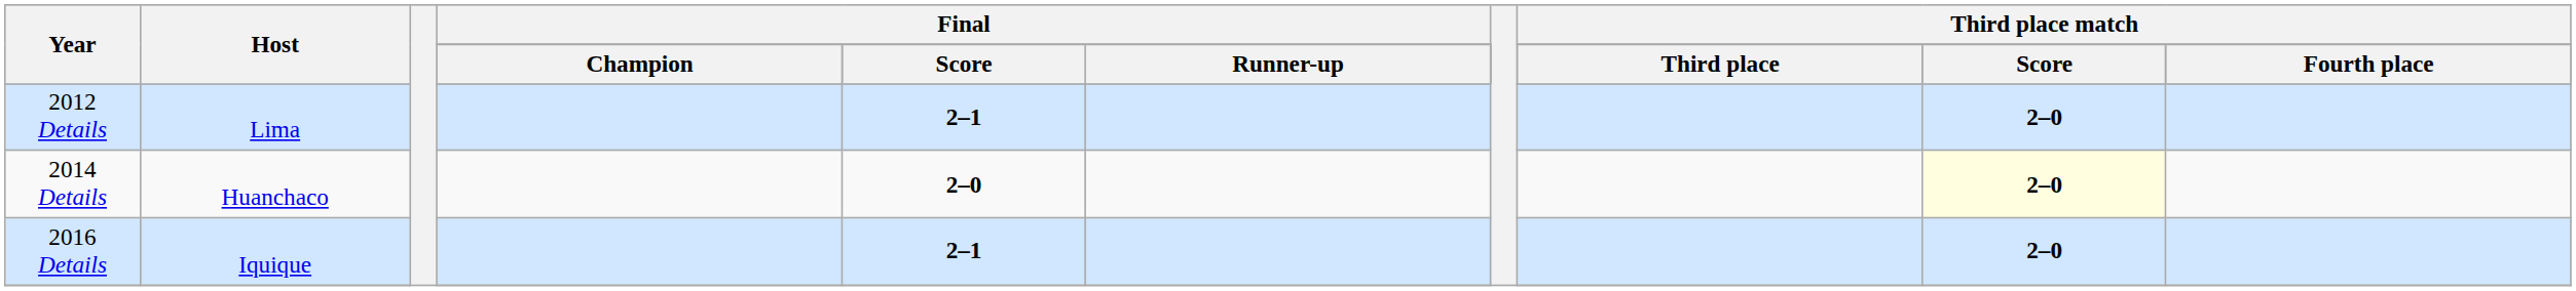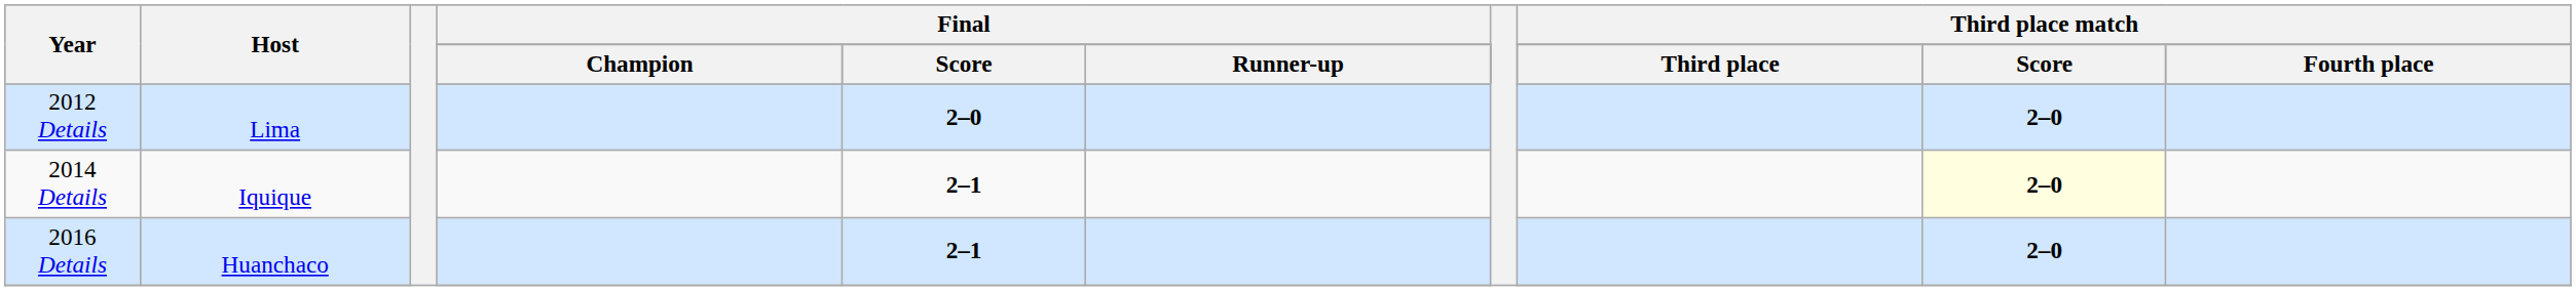2012 Details | Final / Score: 2–1 -> 2–0
2014 Details | Host: Huanchaco -> Iquique
2014 Details | Final / Score: 2–0 -> 2–1
2016 Details | Host: Iquique -> Huanchaco
